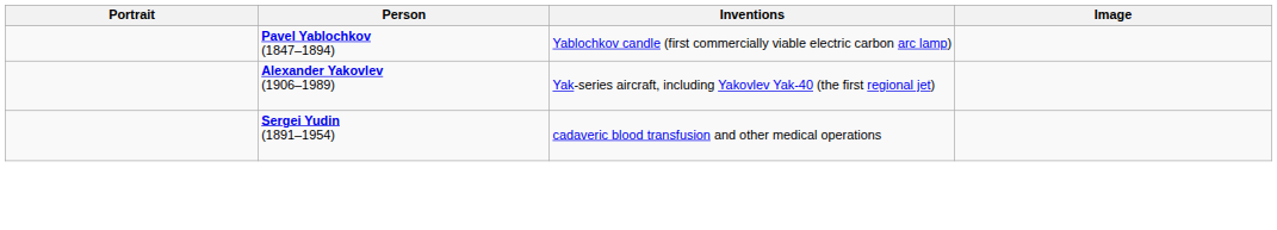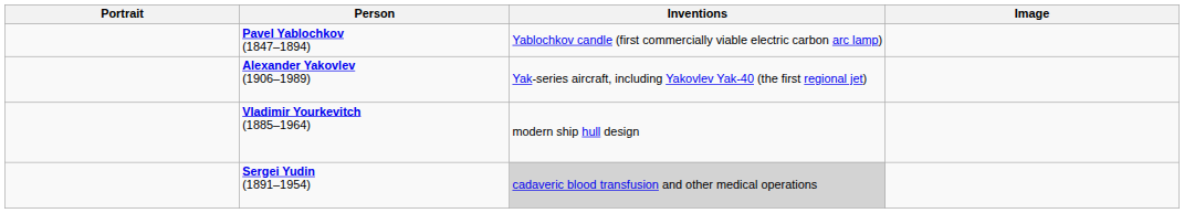+ row: Vladimir Yourkevitch (1885–1964) | modern ship hull design
Sergei Yudin (1891–1954) | Inventions: no background -> lightgrey background
